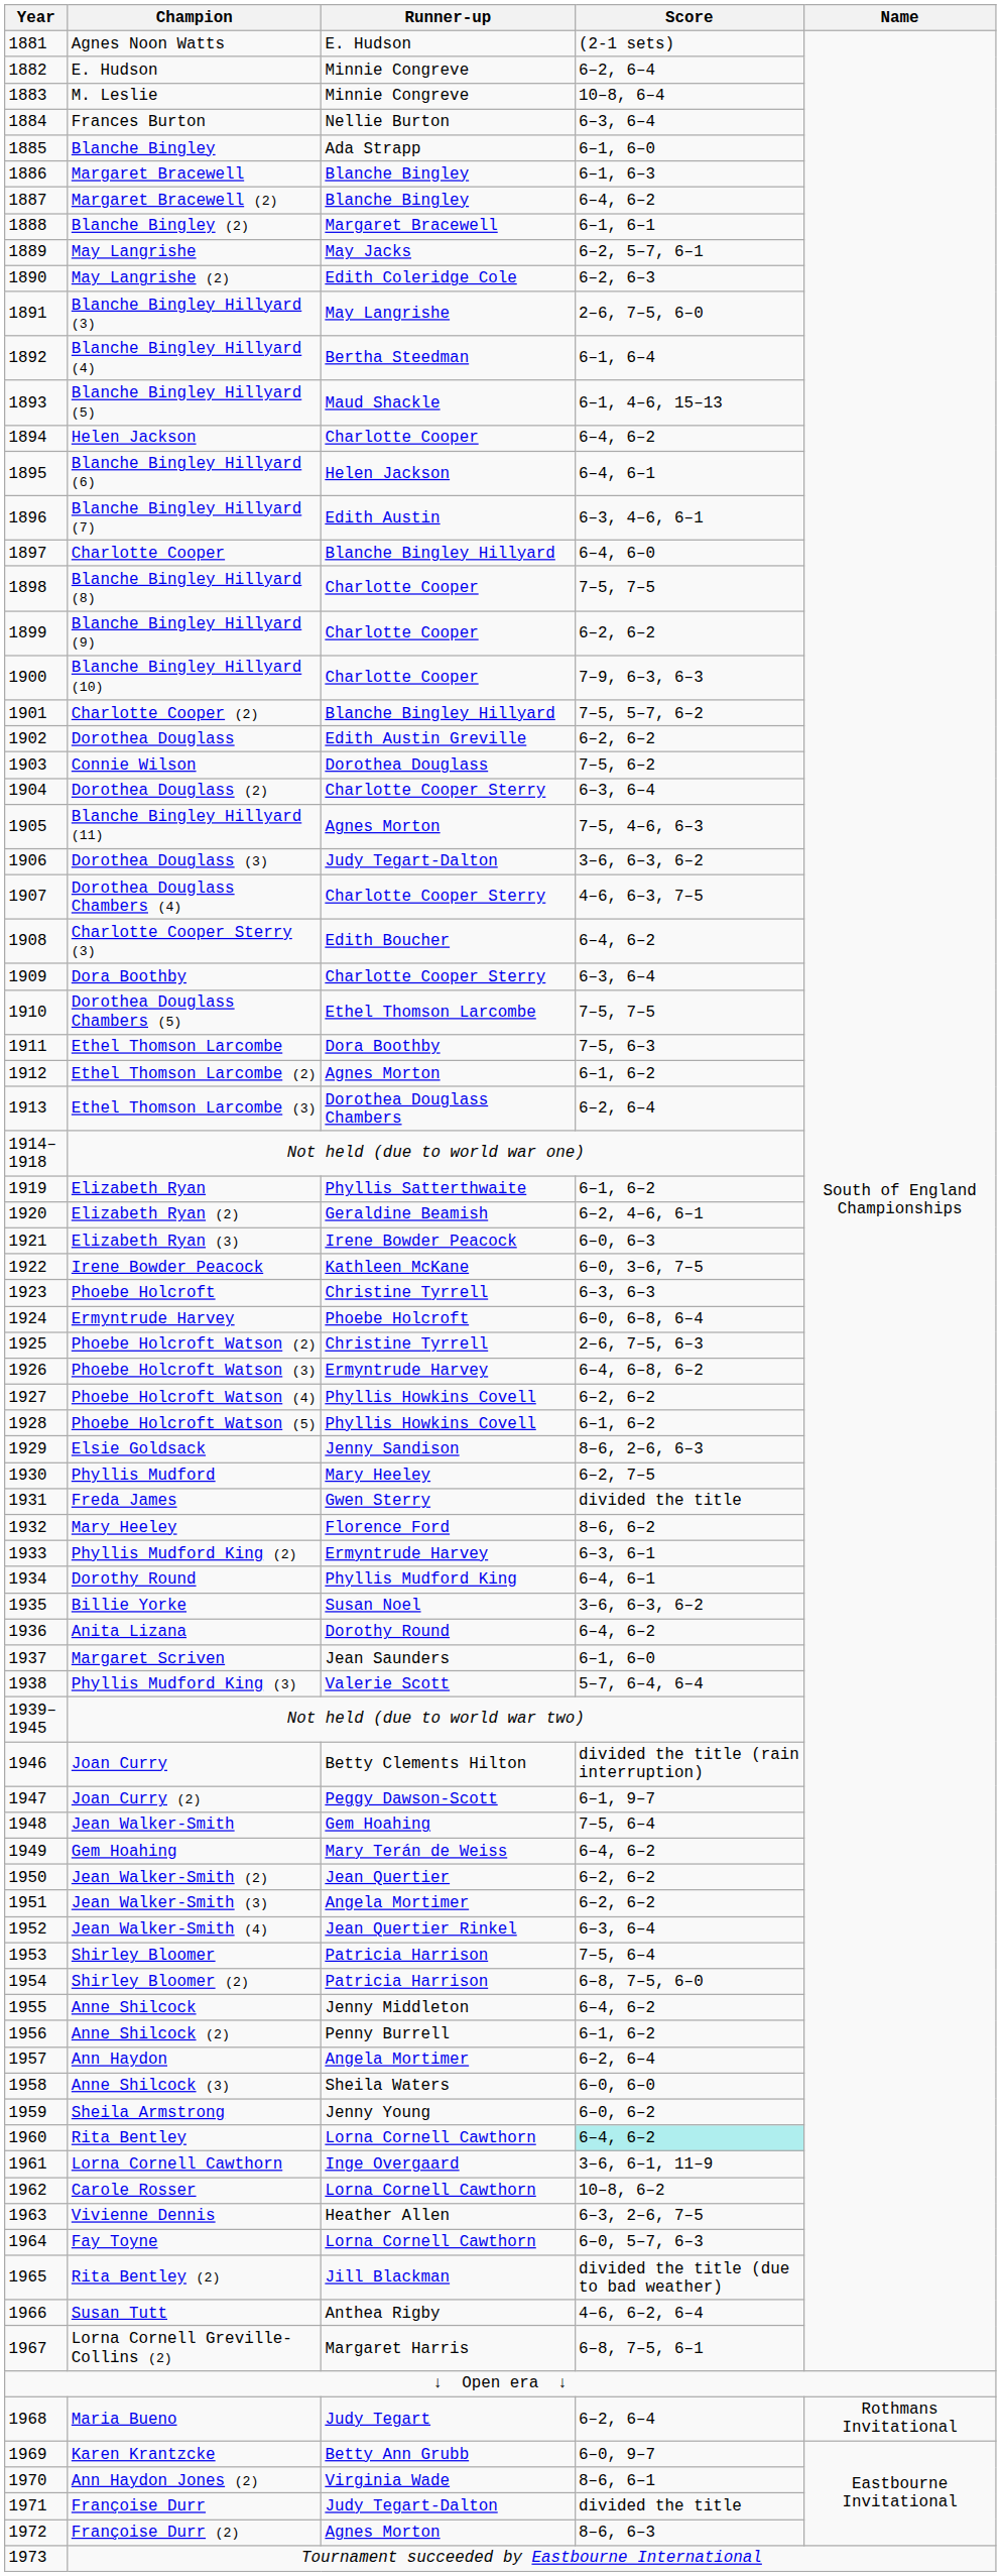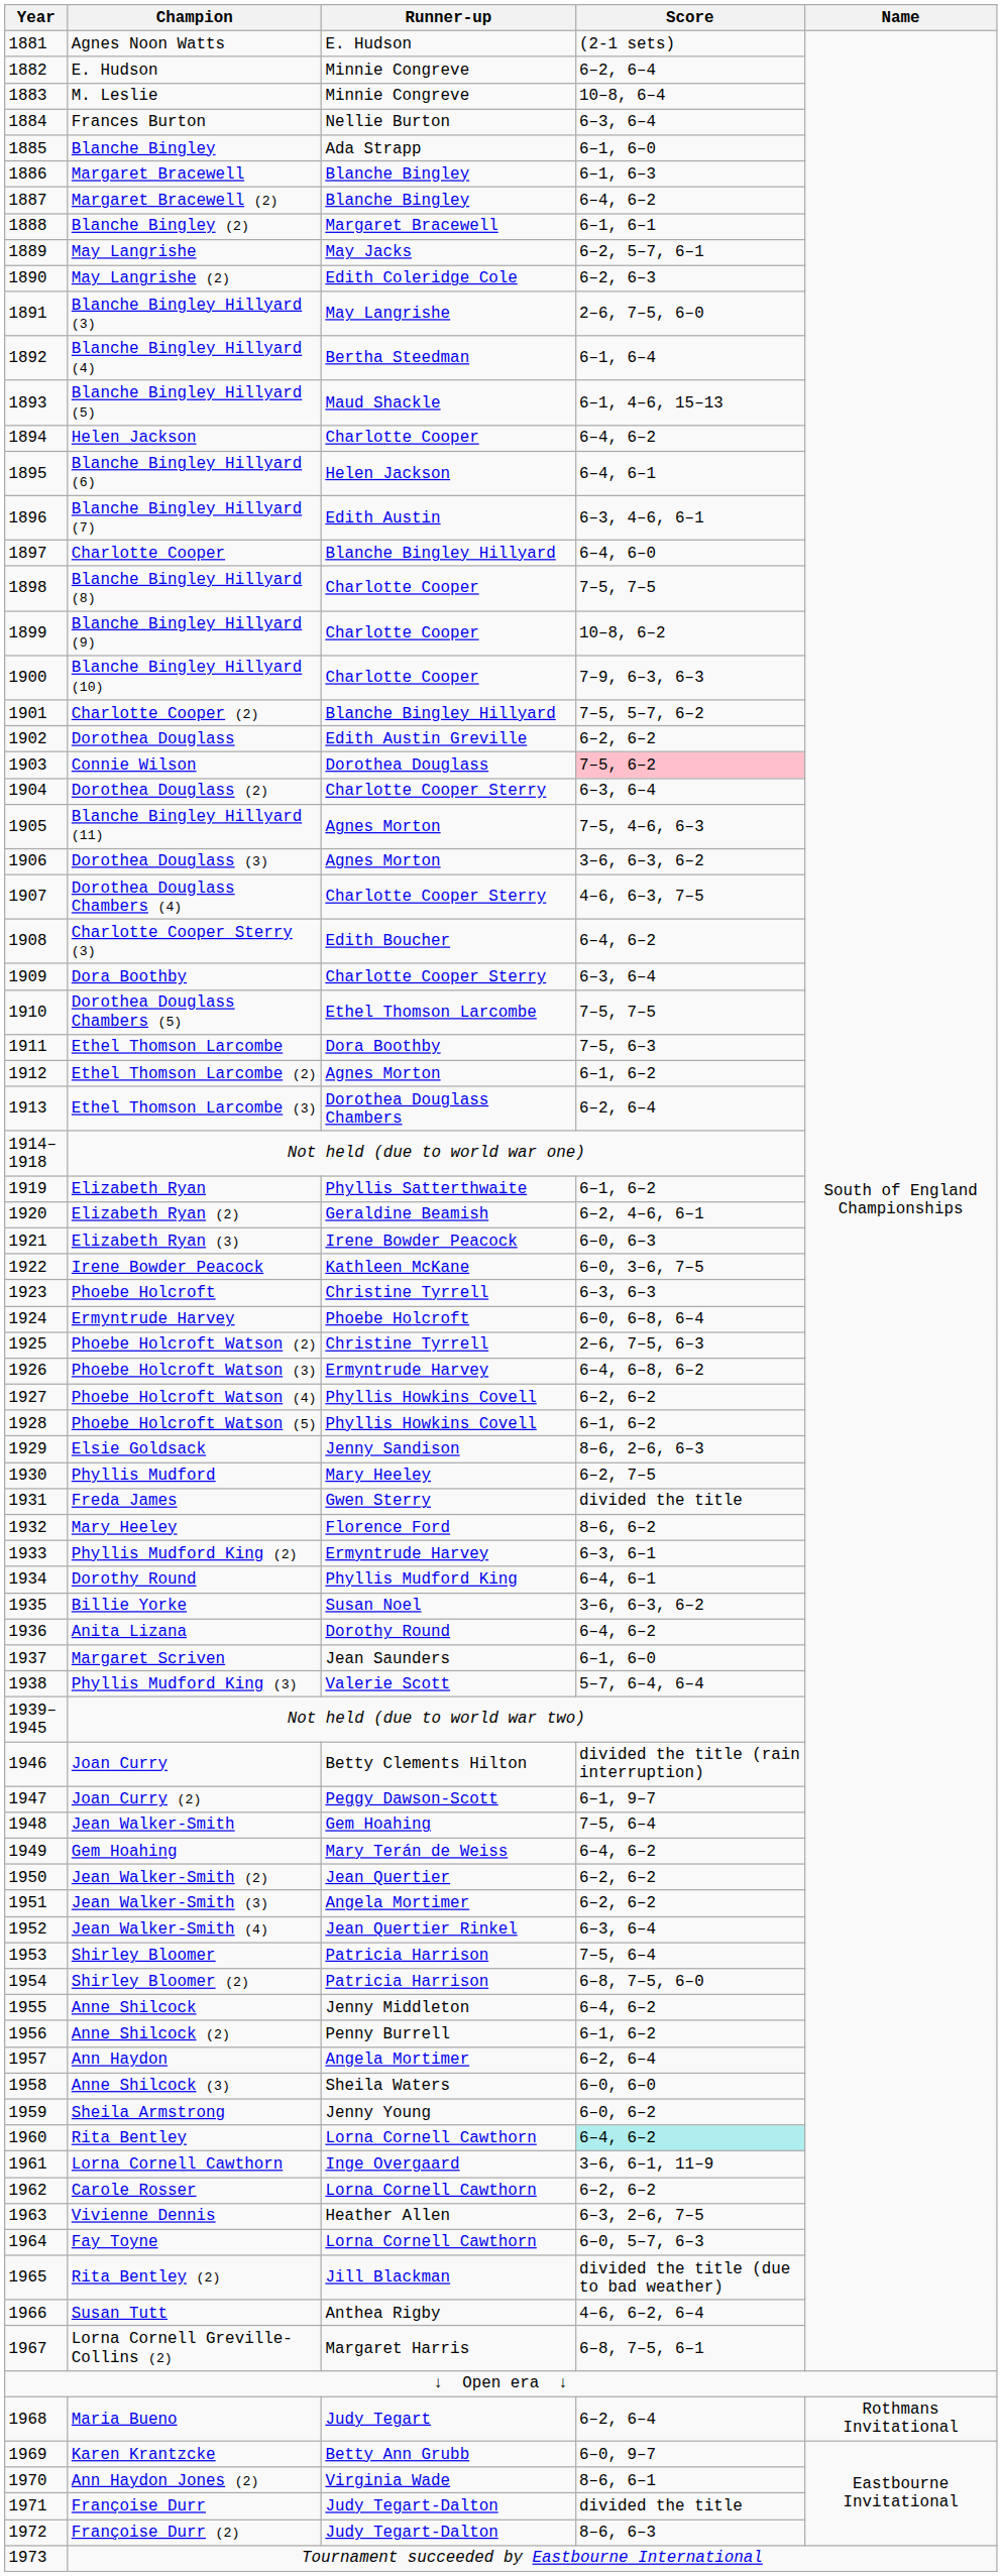Blanche Bingley Hillyard (9) | Score: 6–2, 6–2 -> 10–8, 6–2
Connie Wilson | Score: no background -> pink background
Dorothea Douglass (3) | Runner-up: Judy Tegart-Dalton -> Agnes Morton
Carole Rosser | Score: 10–8, 6–2 -> 6–2, 6–2
Françoise Durr (2) | Runner-up: Agnes Morton -> Judy Tegart-Dalton
